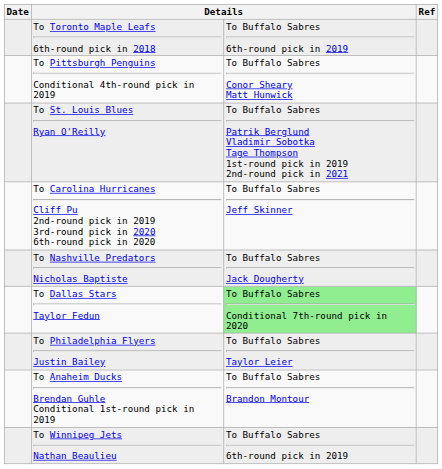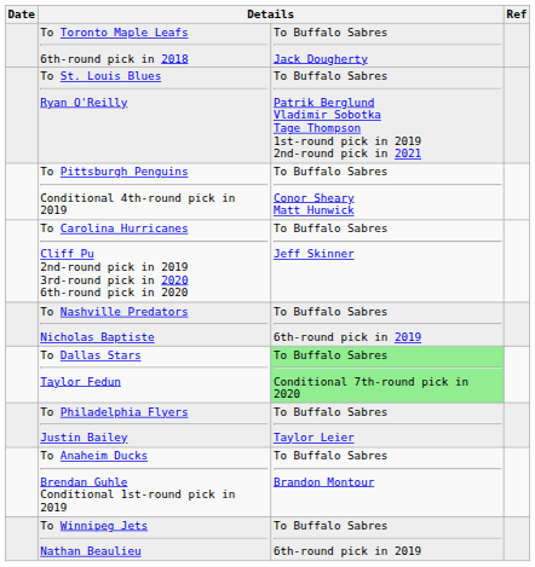To Toronto Maple Leafs 6th-round pick in 2018 | column 3: To Buffalo Sabres 6th-round pick in 2019 -> To Buffalo Sabres Jack Dougherty
rows swapped: To Pittsburgh Penguins Conditional 4th-round pick in 2019 <-> To St. Louis Blues Ryan O'Reilly
To Nashville Predators Nicholas Baptiste | column 3: To Buffalo Sabres Jack Dougherty -> To Buffalo Sabres 6th-round pick in 2019
